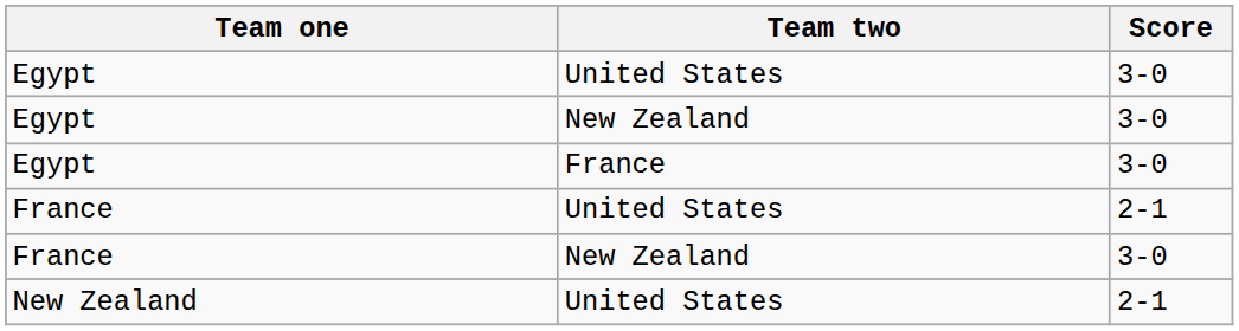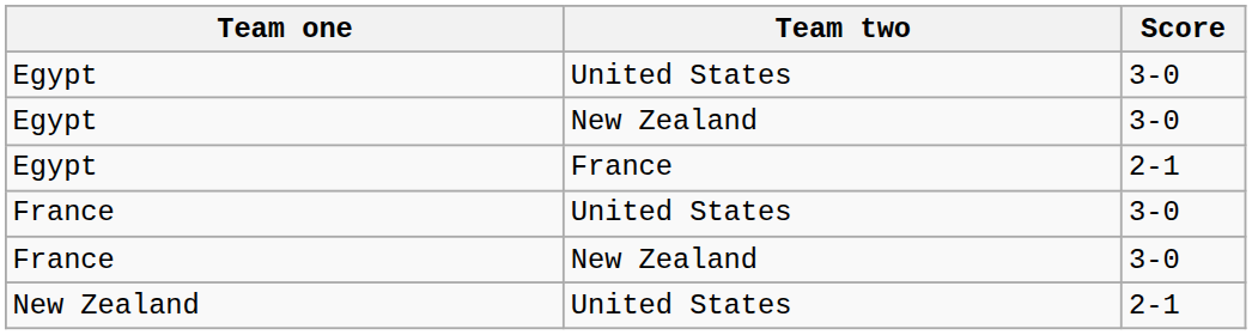Egypt / France | Score: 3-0 -> 2-1
France / United States | Score: 2-1 -> 3-0
